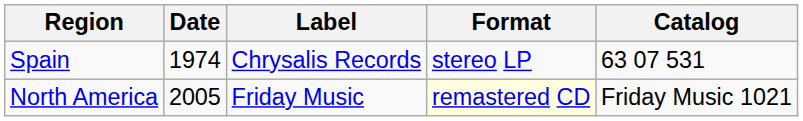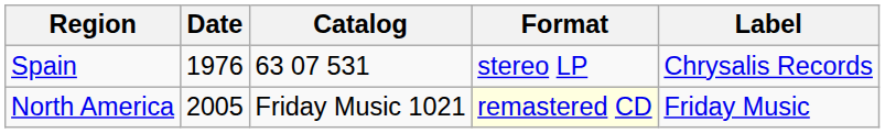columns swapped: Label <-> Catalog
Spain | Date: 1974 -> 1976
